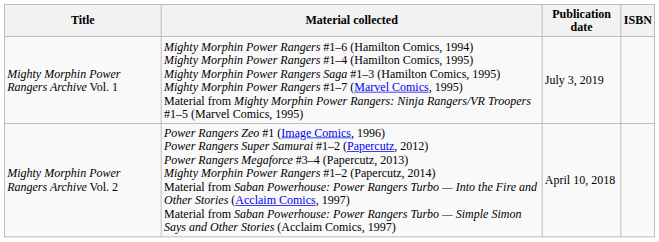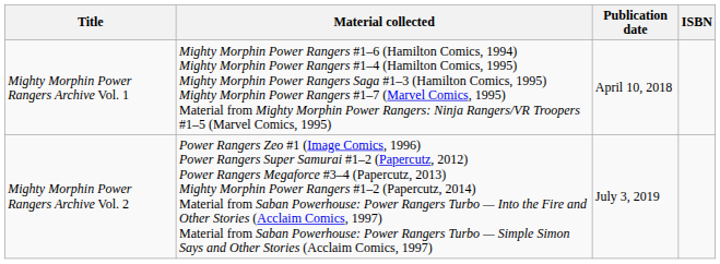Mighty Morphin Power Rangers Archive Vol. 1 | Publication date: July 3, 2019 -> April 10, 2018
Mighty Morphin Power Rangers Archive Vol. 2 | Publication date: April 10, 2018 -> July 3, 2019
